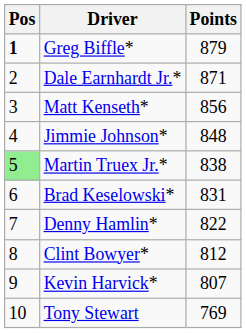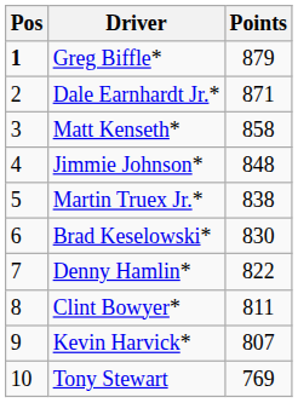Matt Kenseth* | Points: 856 -> 858
Martin Truex Jr.* | Pos: lightgreen background -> no background
Brad Keselowski* | Points: 831 -> 830
Clint Bowyer* | Points: 812 -> 811
